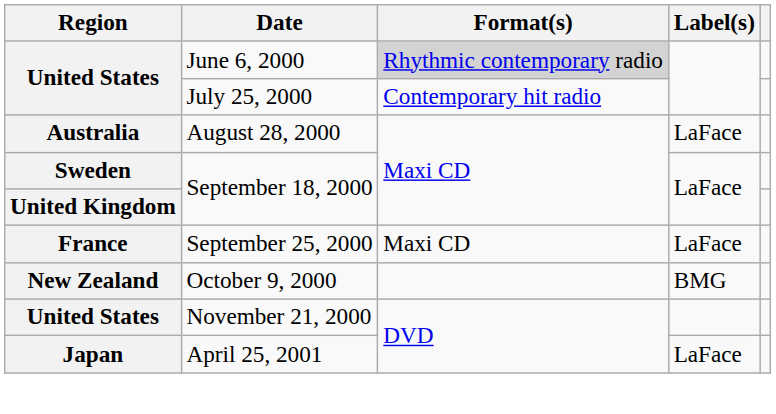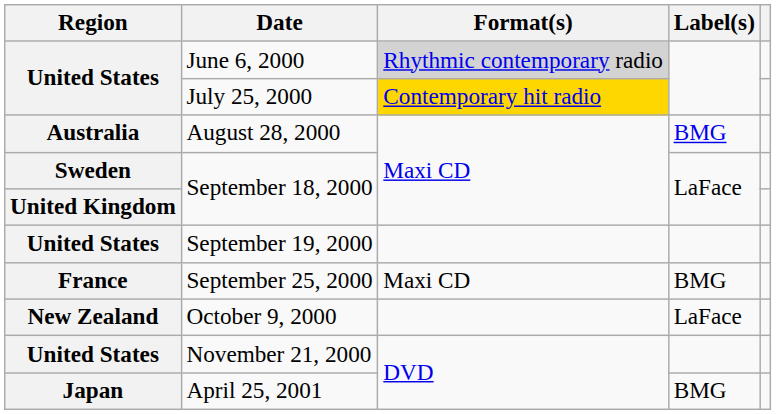July 25, 2000 | Format(s): no background -> gold background
August 28, 2000 | Label(s): LaFace -> BMG
+ row: United States | September 19, 2000
September 25, 2000 | Label(s): LaFace -> BMG
October 9, 2000 | Label(s): BMG -> LaFace
April 25, 2001 | Label(s): LaFace -> BMG
